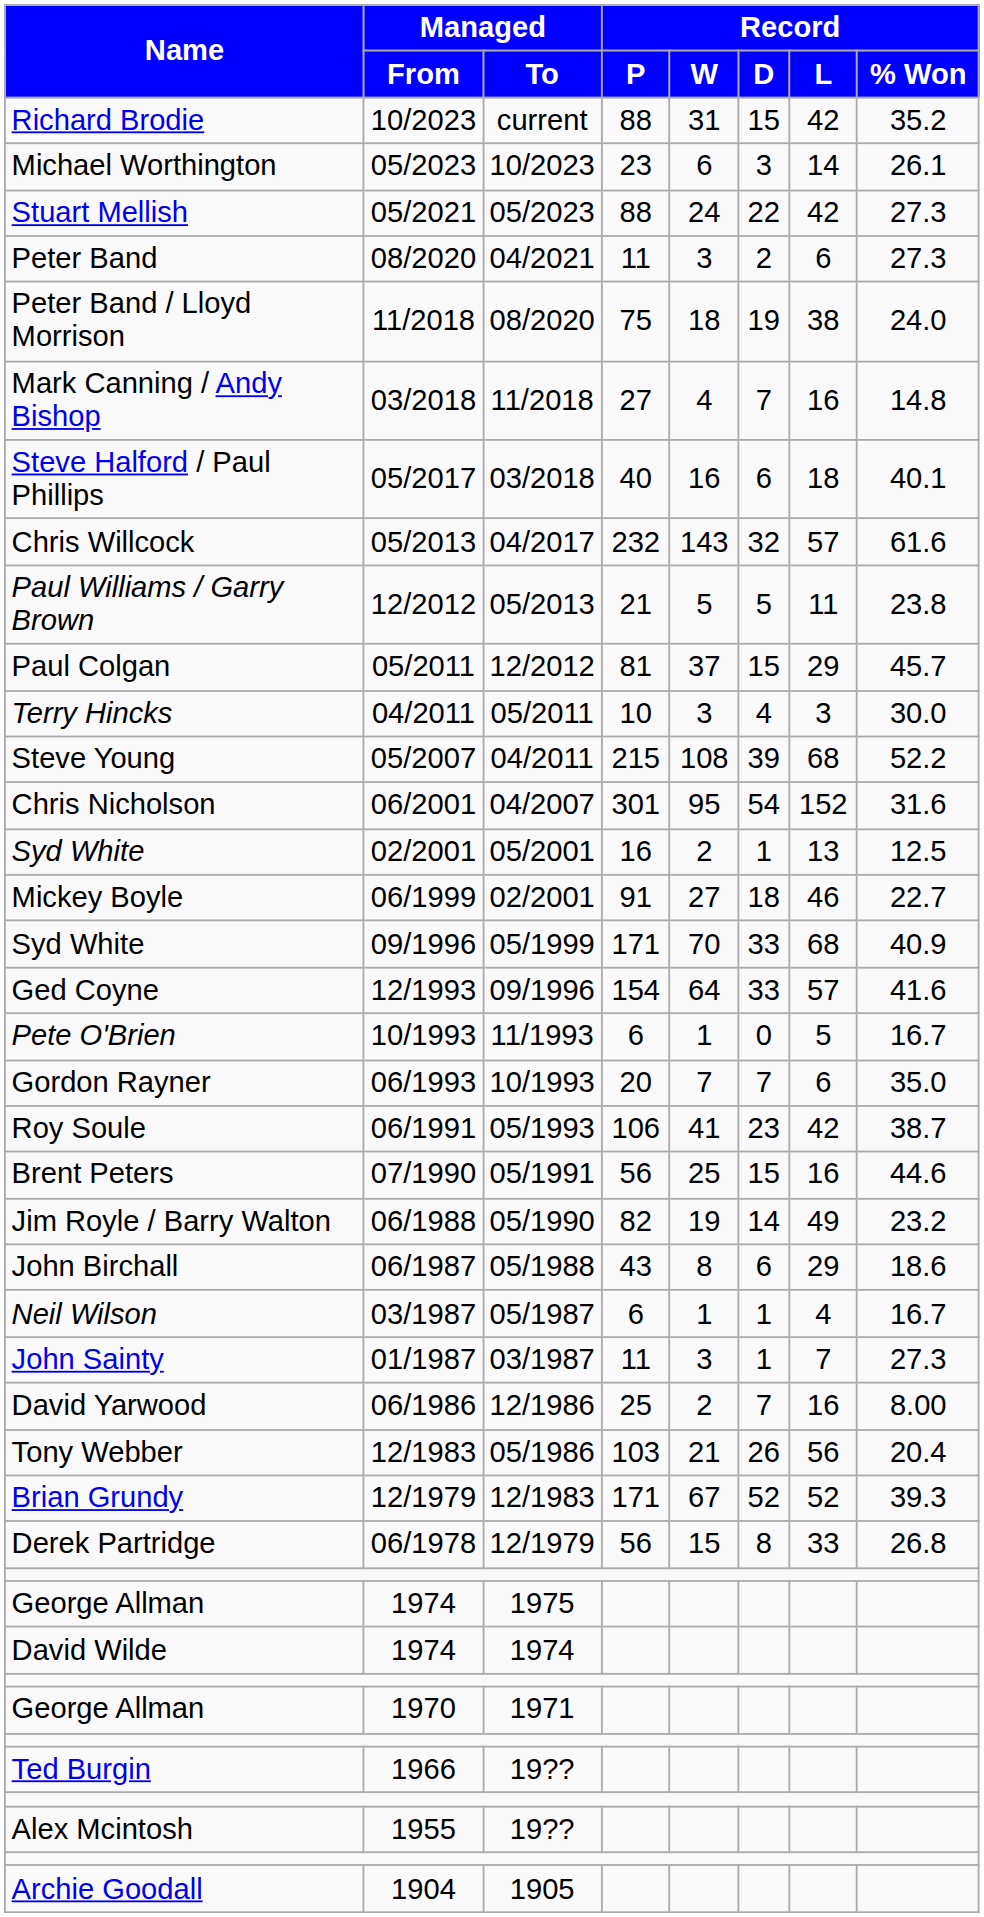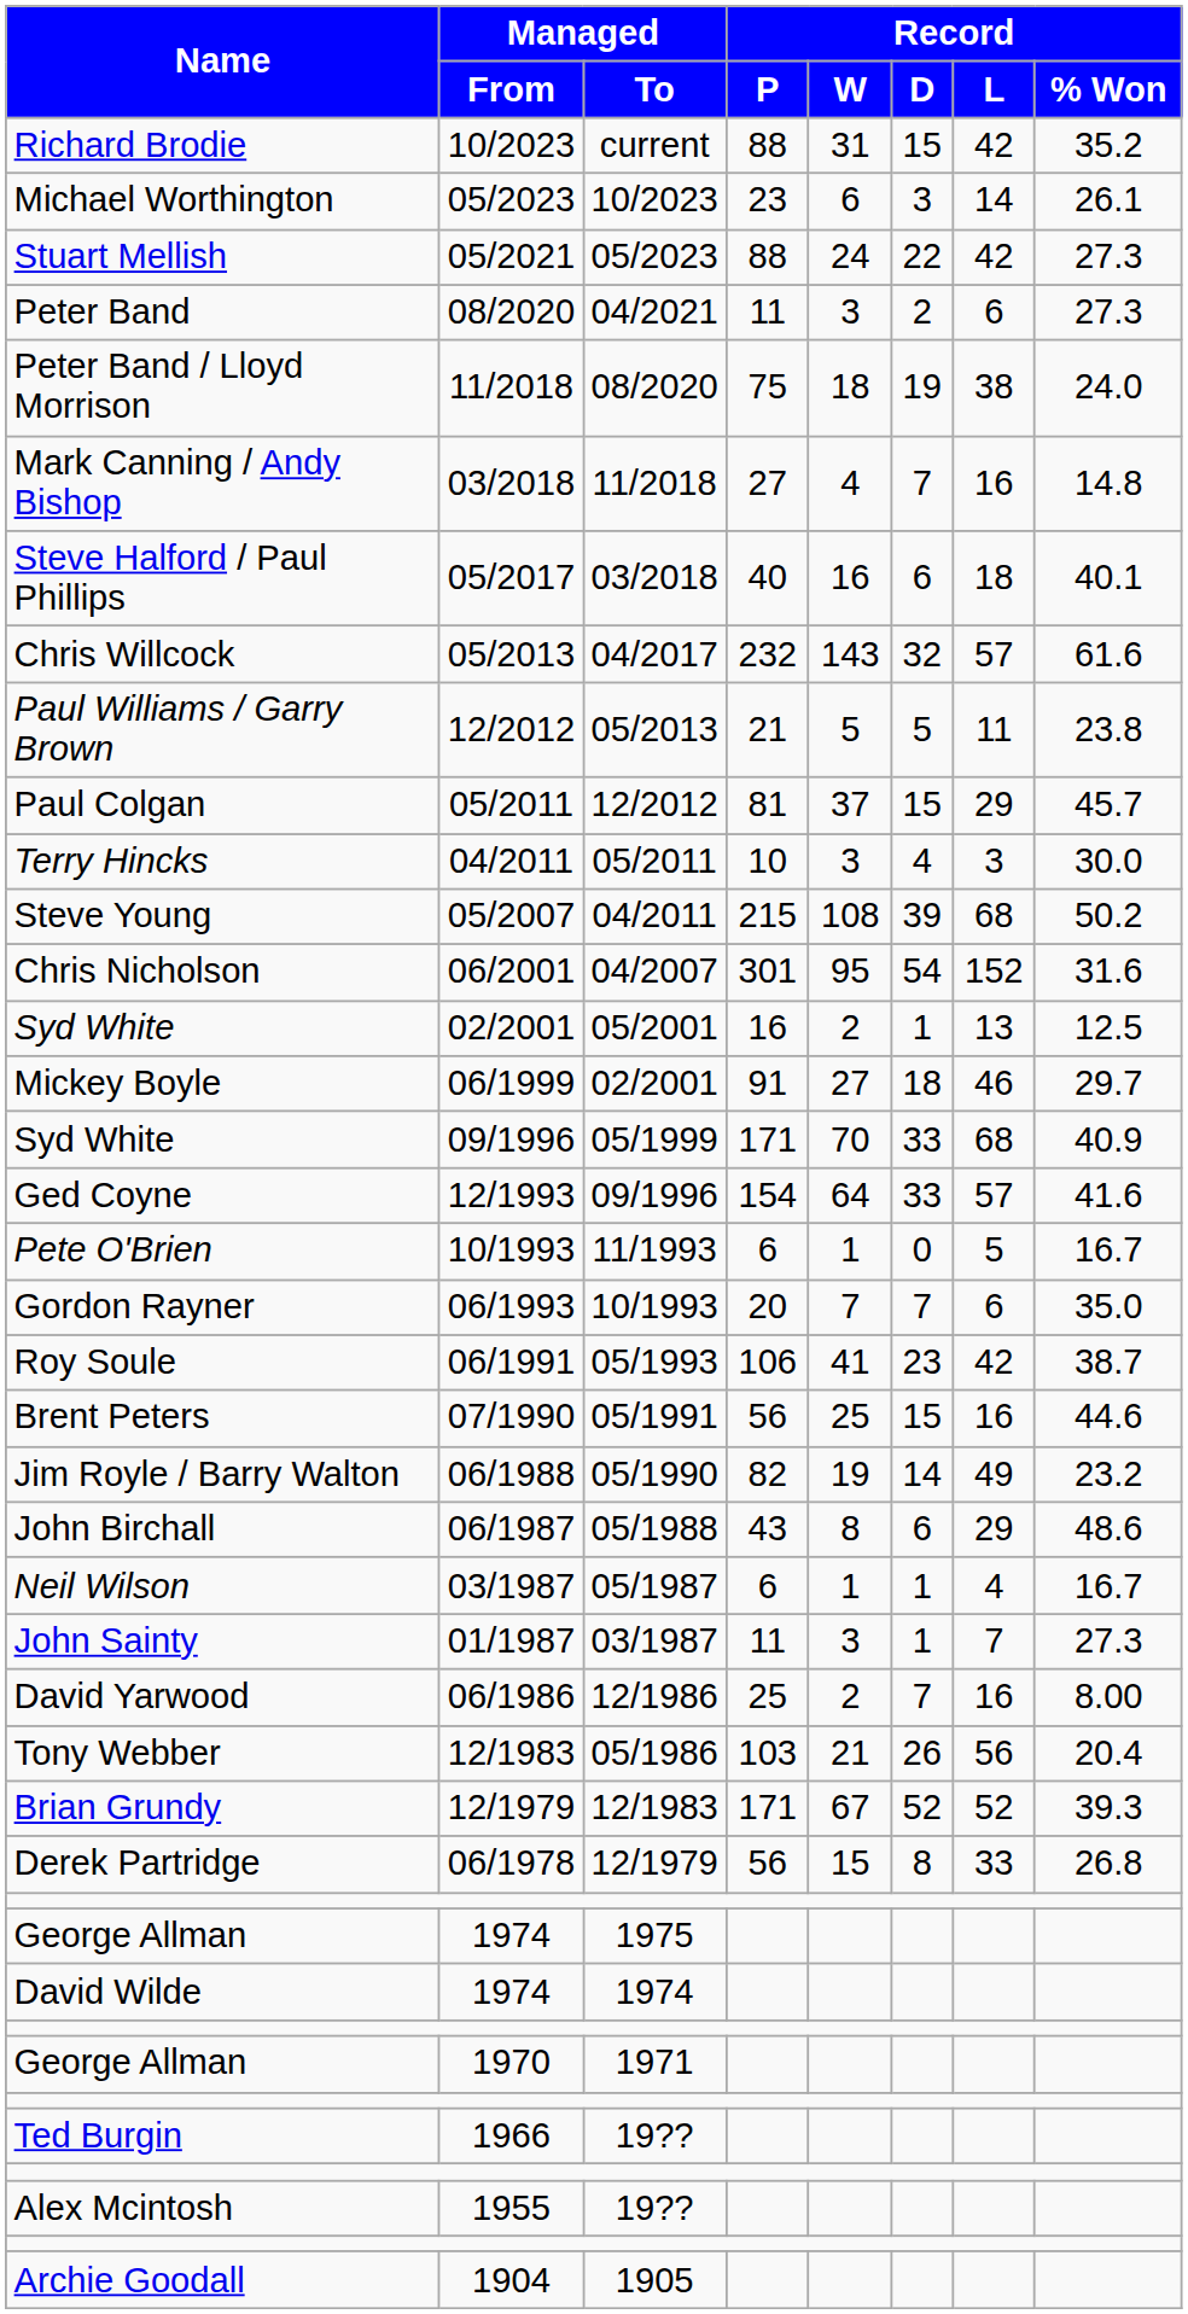05/2007 | Record / % Won: 52.2 -> 50.2
06/1999 | Record / % Won: 22.7 -> 29.7
06/1987 | Record / % Won: 18.6 -> 48.6
